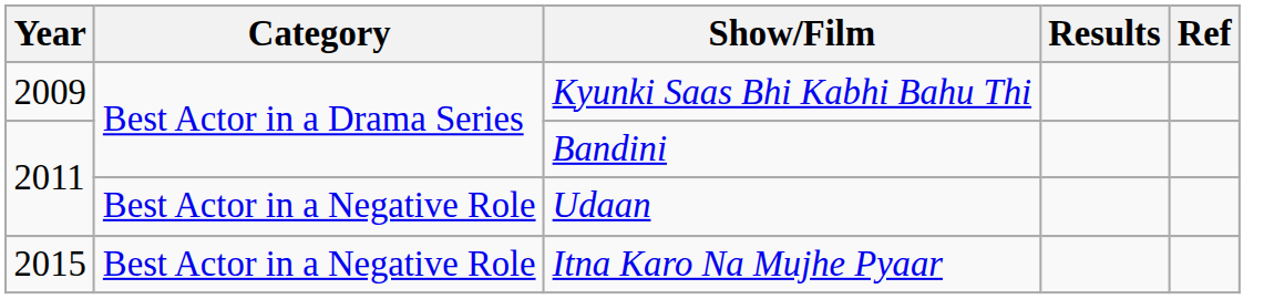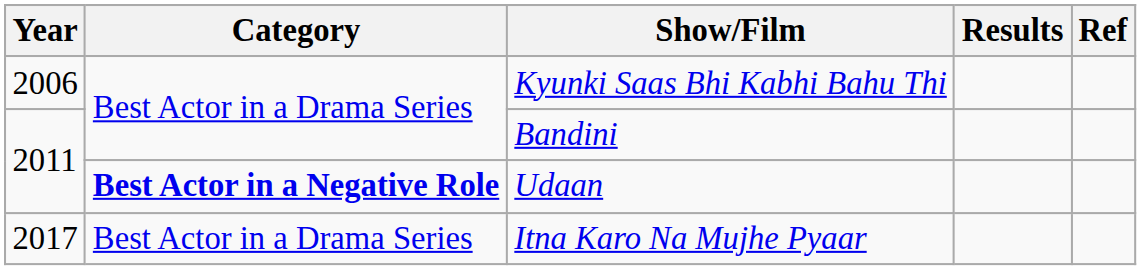Kyunki Saas Bhi Kabhi Bahu Thi | Year: 2009 -> 2006
Udaan | Category: normal -> bold
Itna Karo Na Mujhe Pyaar | Year: 2015 -> 2017
Itna Karo Na Mujhe Pyaar | Category: Best Actor in a Negative Role -> Best Actor in a Drama Series
